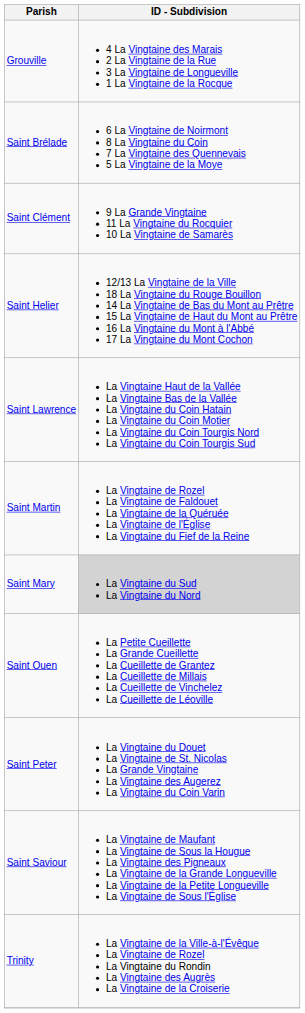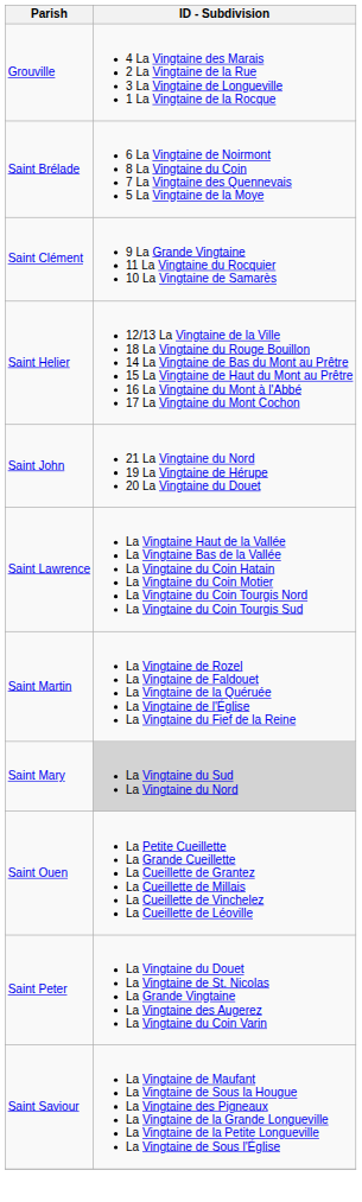+ row: Saint John | 21 La Vingtaine du Nord 19 La Vingtaine de Hérupe 20 La Vingtaine du Douet
- row: Trinity | La Vingtaine de la Ville-à-l'Évêque La Vingtaine de Rozel La Vingtaine du Rondin La Vingtaine des Augrès La Vingtaine de la Croiserie
